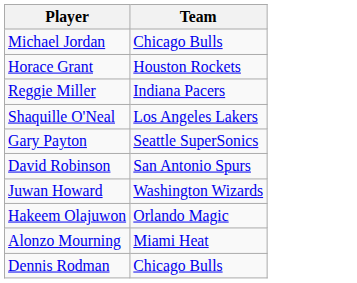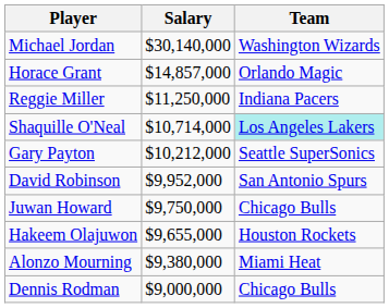+ column: Salary | $30,140,000 | $14,857,000 | $11,250,000 | $10,714,000 | $10,212,000 | $9,952,000 | $9,750,000 | $9,655,000 | $9,380,000 | $9,000,000
Michael Jordan | Team: Chicago Bulls -> Washington Wizards
Horace Grant | Team: Houston Rockets -> Orlando Magic
Shaquille O'Neal | Team: no background -> paleturquoise background
Juwan Howard | Team: Washington Wizards -> Chicago Bulls
Hakeem Olajuwon | Team: Orlando Magic -> Houston Rockets
